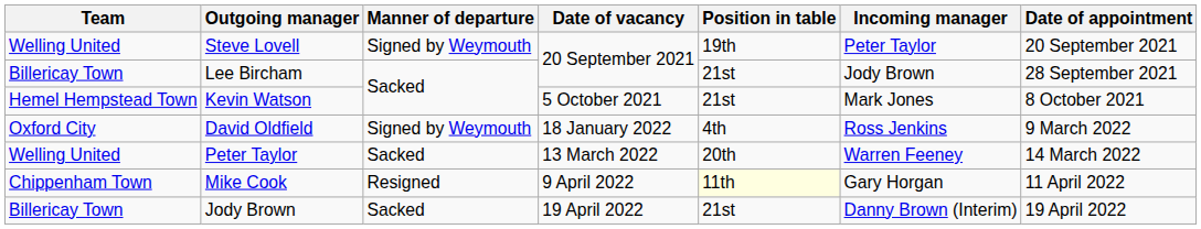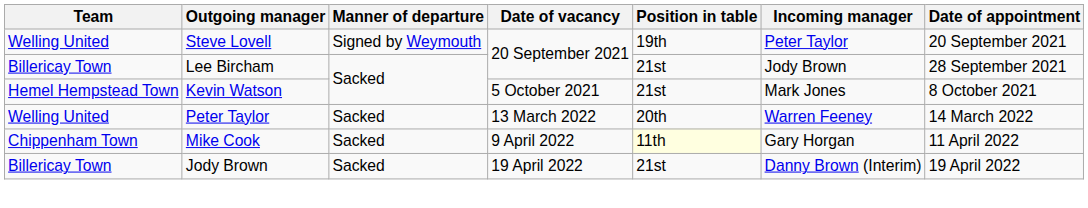- row: Oxford City | David Oldfield | Signed by Weymouth | 18 January 2022 | 4th | Ross Jenkins | 9 March 2022
Mike Cook | Manner of departure: Resigned -> Sacked
